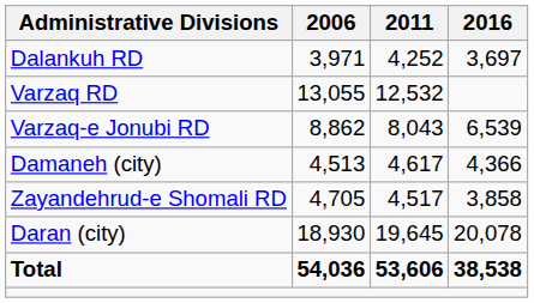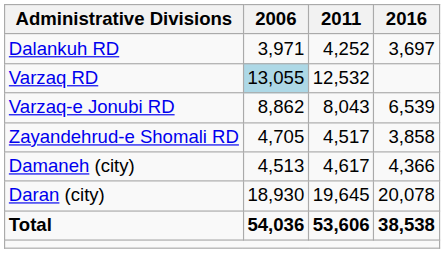Varzaq RD | 2006: no background -> lightblue background
rows swapped: Zayandehrud-e Shomali RD <-> Damaneh (city)
